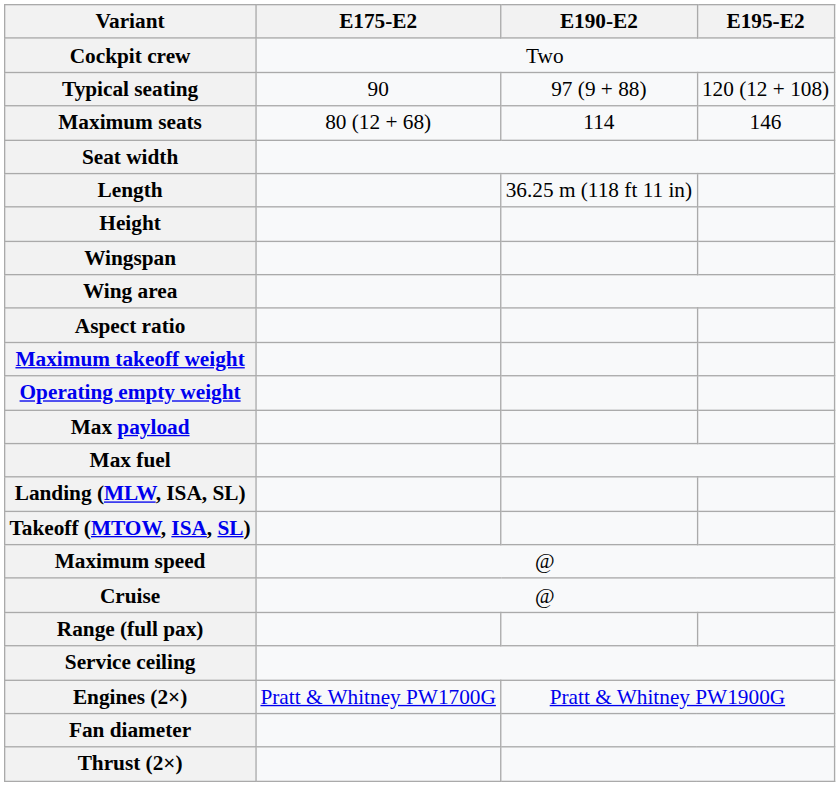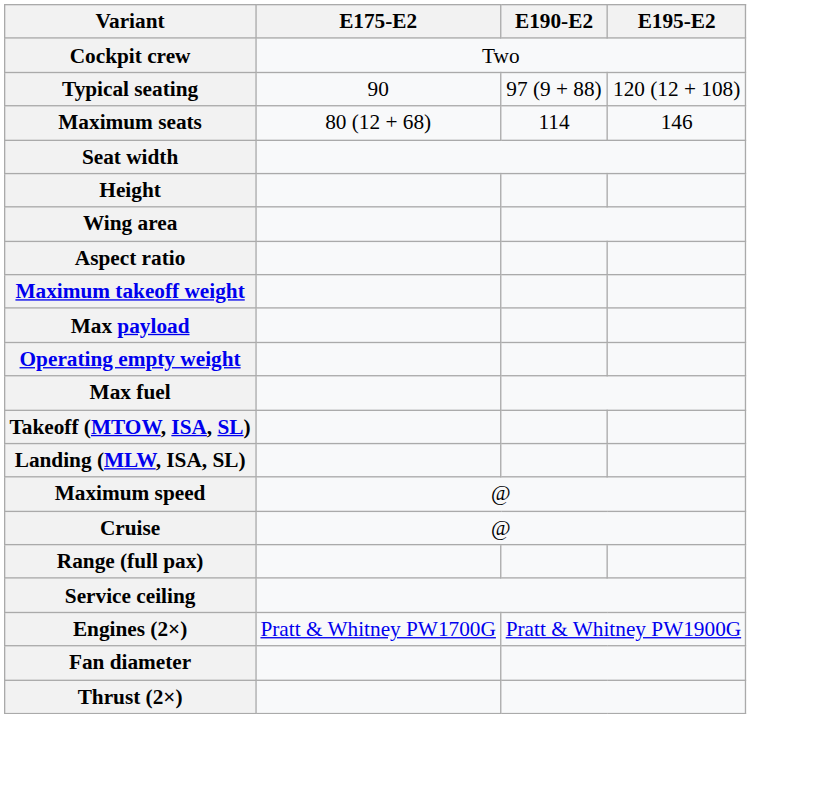- row: Length | 36.25 m (118 ft 11 in)
- row: Wingspan
rows swapped: Operating empty weight <-> Max payload
rows swapped: Takeoff (MTOW, ISA, SL) <-> Landing (MLW, ISA, SL)
